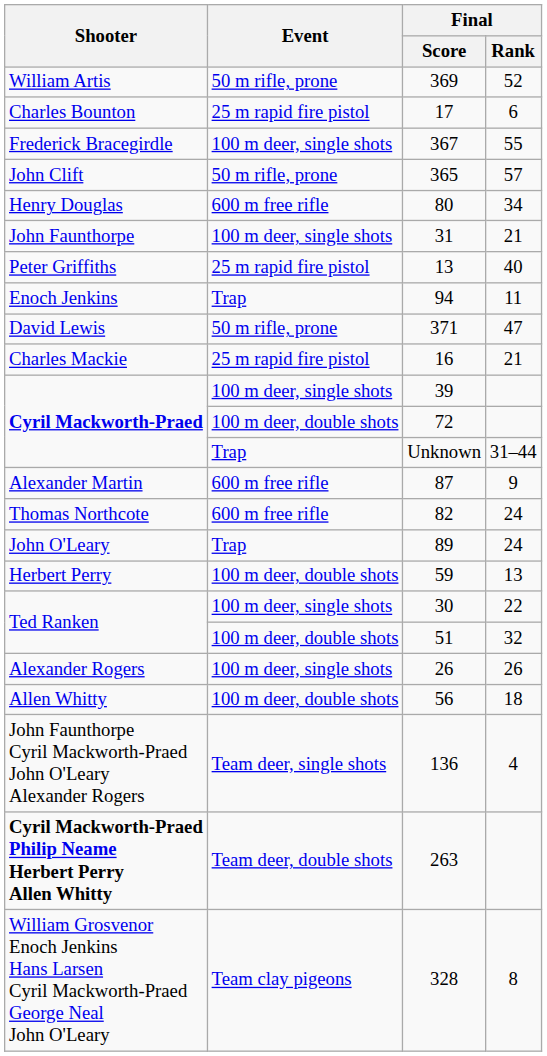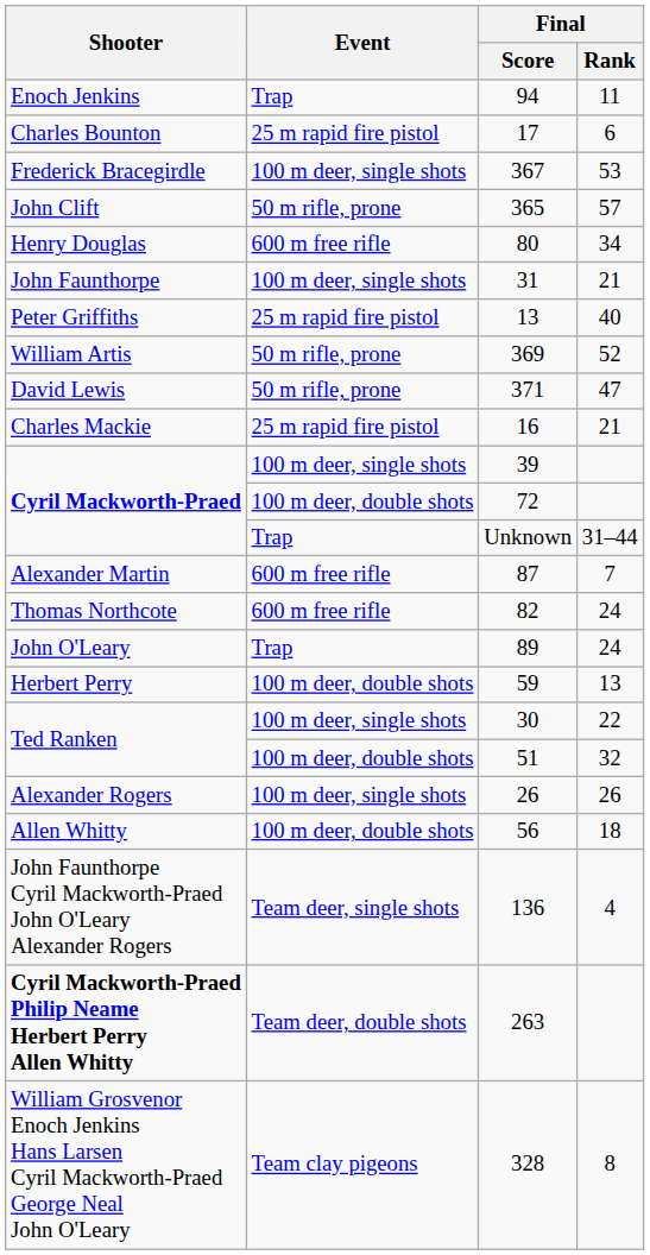rows swapped: 369 <-> 94
367 | Final / Rank: 55 -> 53
87 | Final / Rank: 9 -> 7
